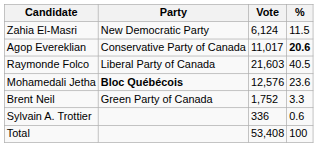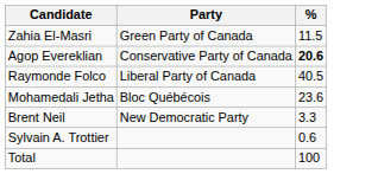- column: Vote | 6,124 | 11,017 | 21,603 | 12,576 | 1,752 | 336 | 53,408
Zahia El-Masri | Party: New Democratic Party -> Green Party of Canada
Mohamedali Jetha | Party: bold -> normal
Brent Neil | Party: Green Party of Canada -> New Democratic Party
